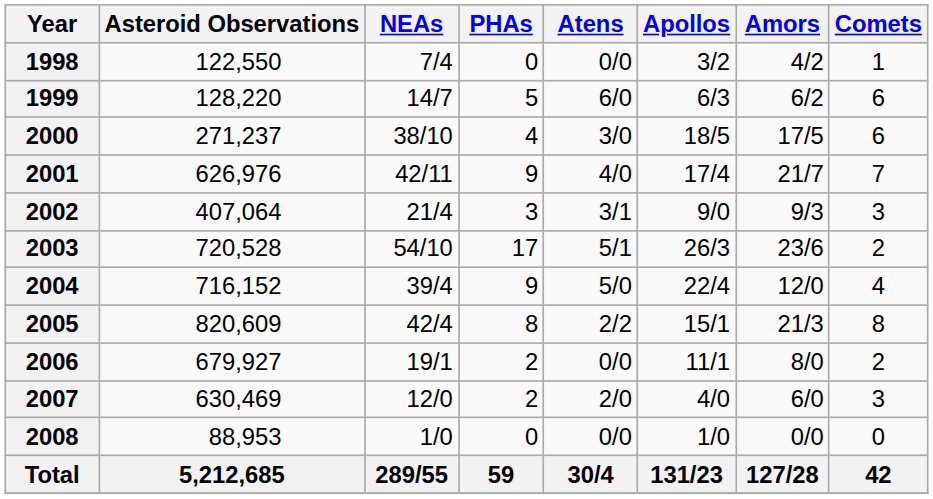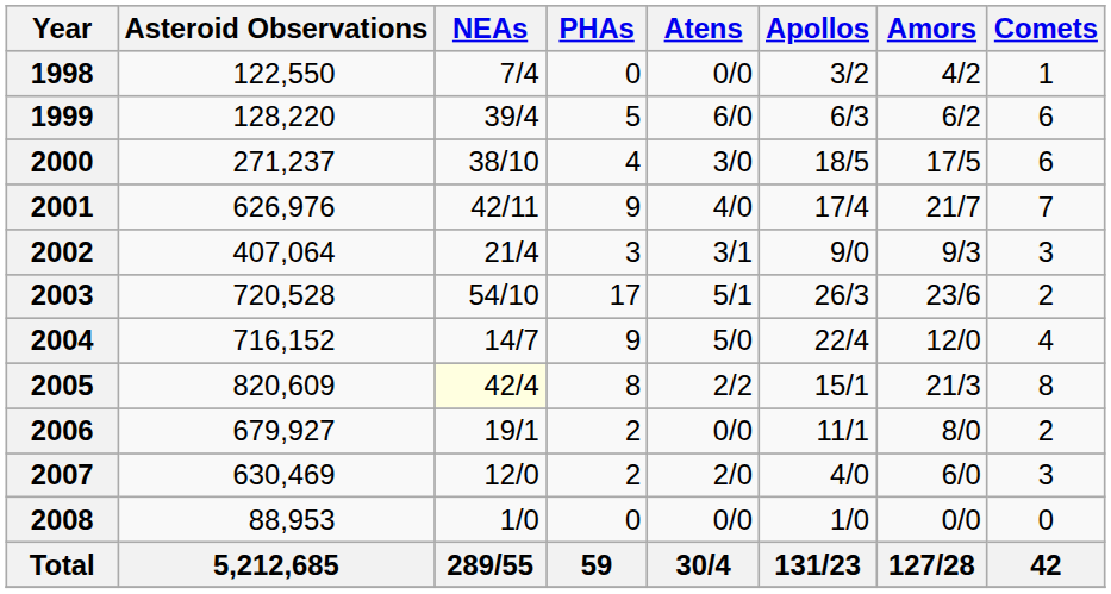1999 | NEAs: 14/7 -> 39/4
2004 | NEAs: 39/4 -> 14/7
2005 | NEAs: no background -> lightyellow background
